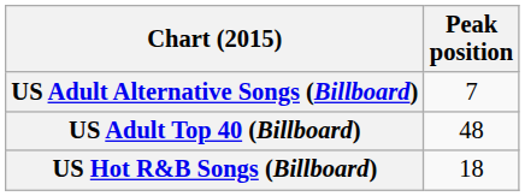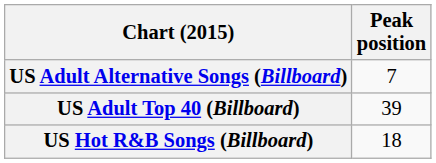US Adult Top 40 (Billboard) | Peak position: 48 -> 39
